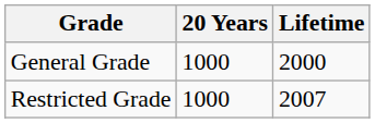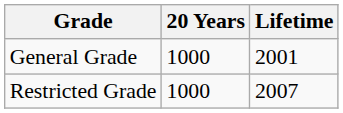General Grade | Lifetime: 2000 -> 2001
